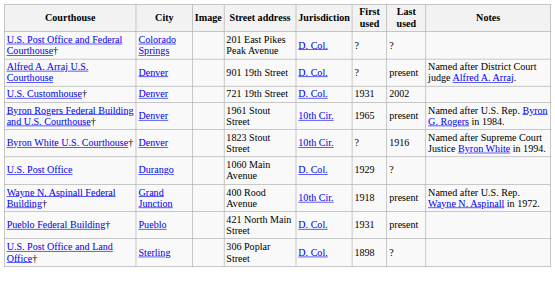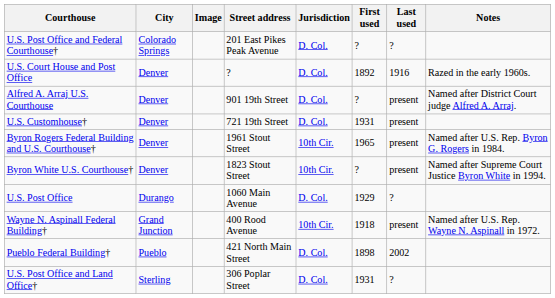+ row: U.S. Court House and Post Office | Denver | ? | D. Col. | 1892 | 1916 | Razed in the early 1960s.
U.S. Customhouse† | Last used: 2002 -> present
Byron White U.S. Courthouse† | Last used: 1916 -> present
Pueblo Federal Building† | First used: 1931 -> 1898
Pueblo Federal Building† | Last used: present -> 2002
U.S. Post Office and Land Office† | First used: 1898 -> 1931
